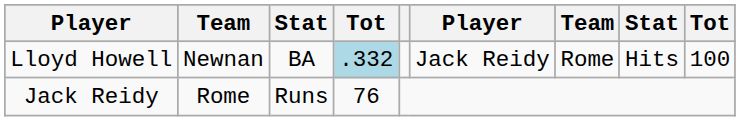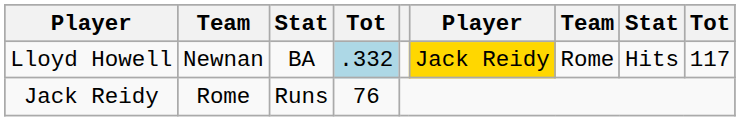Lloyd Howell | column 6: no background -> gold background
Lloyd Howell | column 9: 100 -> 117
